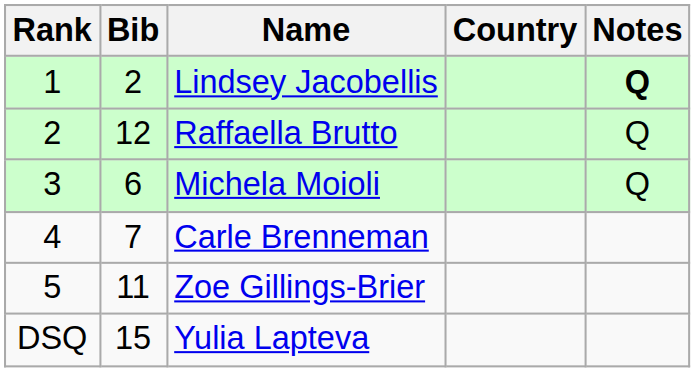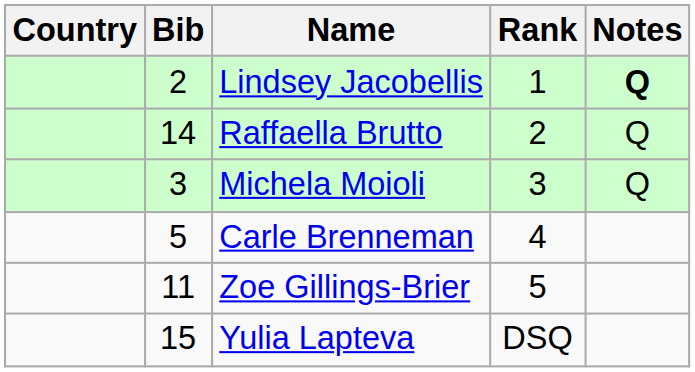columns swapped: Rank <-> Country
Raffaella Brutto | Bib: 12 -> 14
Michela Moioli | Bib: 6 -> 3
Carle Brenneman | Bib: 7 -> 5
